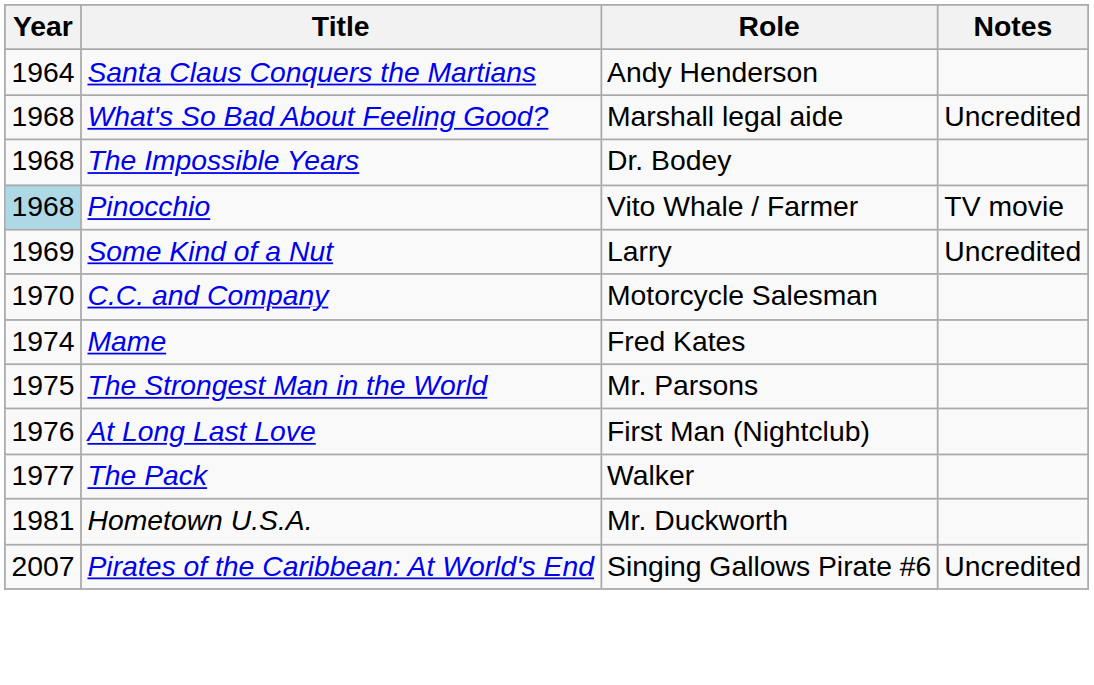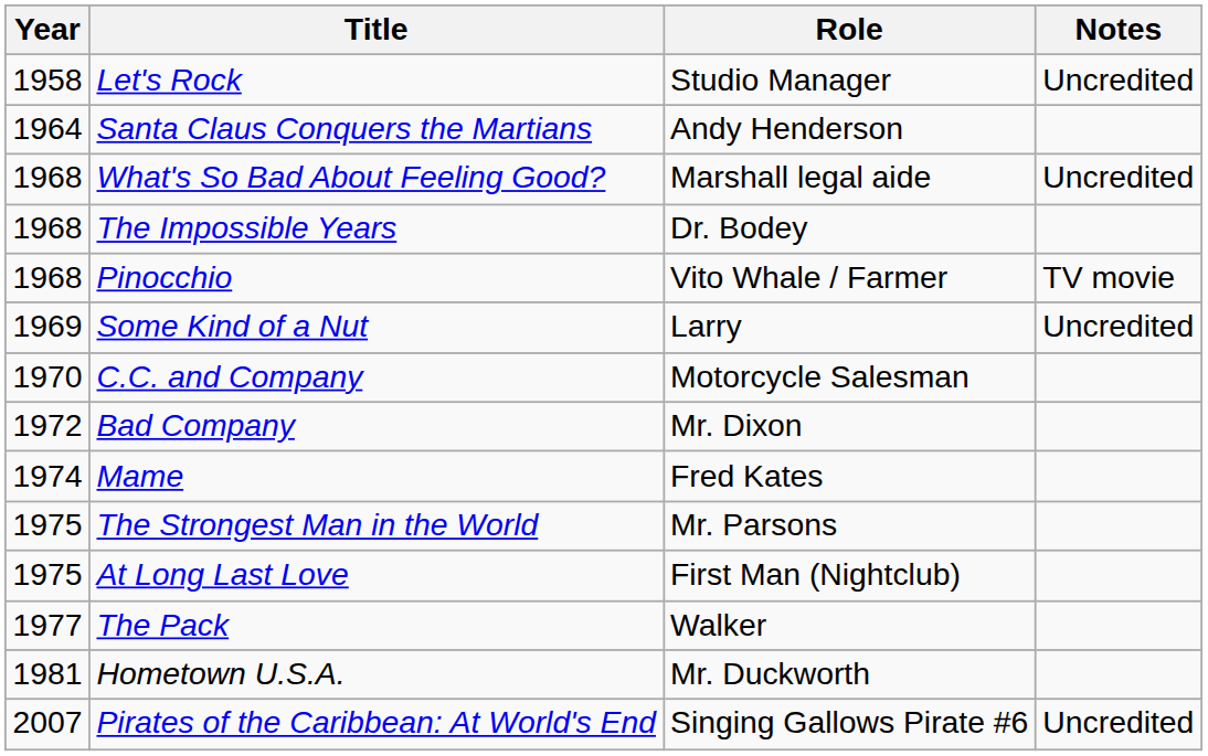+ row: 1958 | Let's Rock | Studio Manager | Uncredited
Pinocchio | Year: lightblue background -> no background
+ row: 1972 | Bad Company | Mr. Dixon
At Long Last Love | Year: 1976 -> 1975
